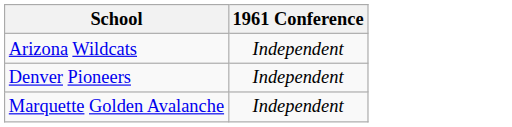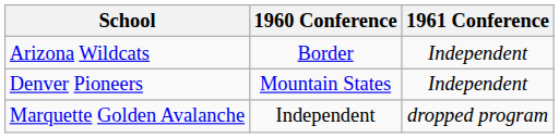+ column: 1960 Conference | Border | Mountain States | Independent
Marquette Golden Avalanche | 1961 Conference: Independent -> dropped program
